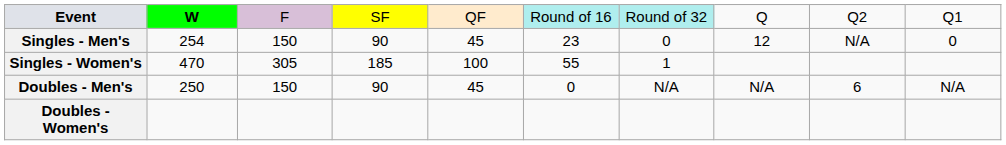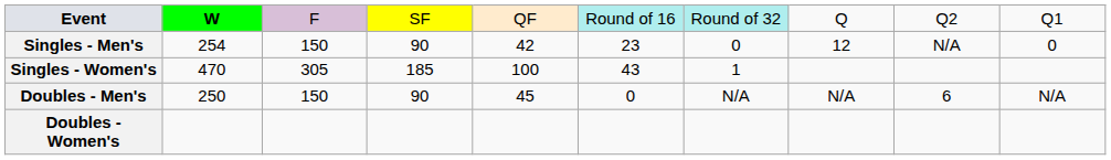Singles - Men's | column 5: 45 -> 42
Singles - Women's | column 6: 55 -> 43
